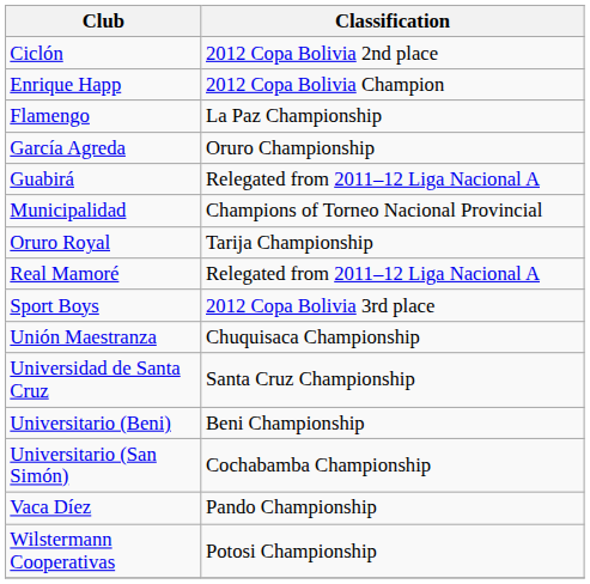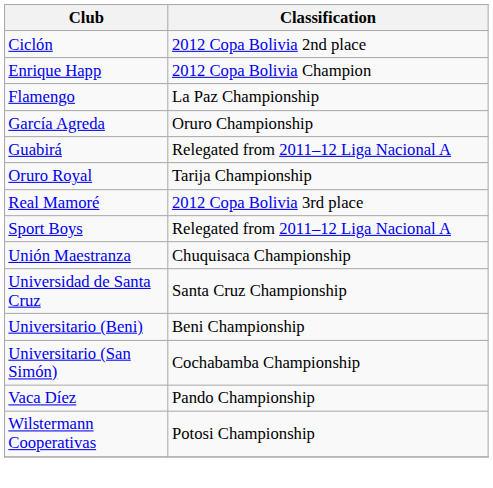- row: Municipalidad | Champions of Torneo Nacional Provincial
Real Mamoré | Classification: Relegated from 2011–12 Liga Nacional A -> 2012 Copa Bolivia 3rd place
Sport Boys | Classification: 2012 Copa Bolivia 3rd place -> Relegated from 2011–12 Liga Nacional A
